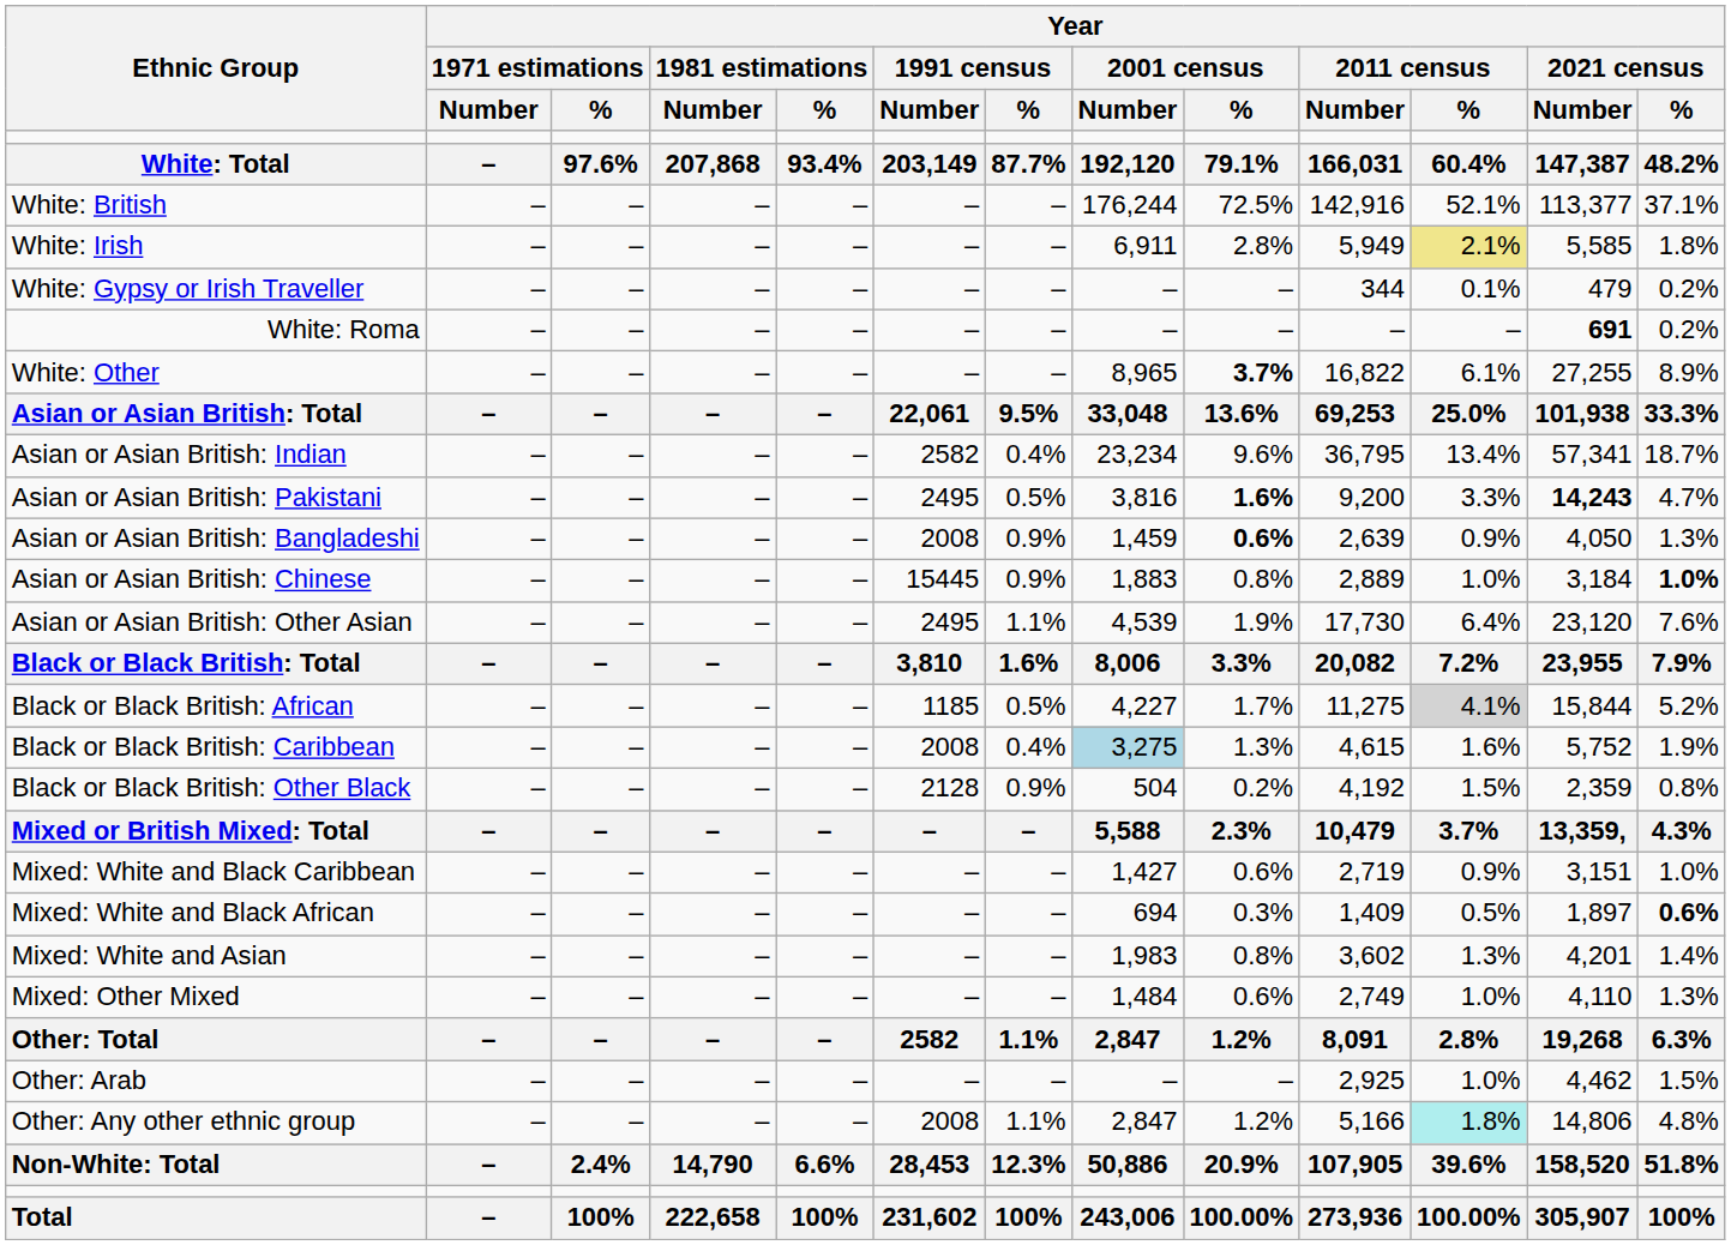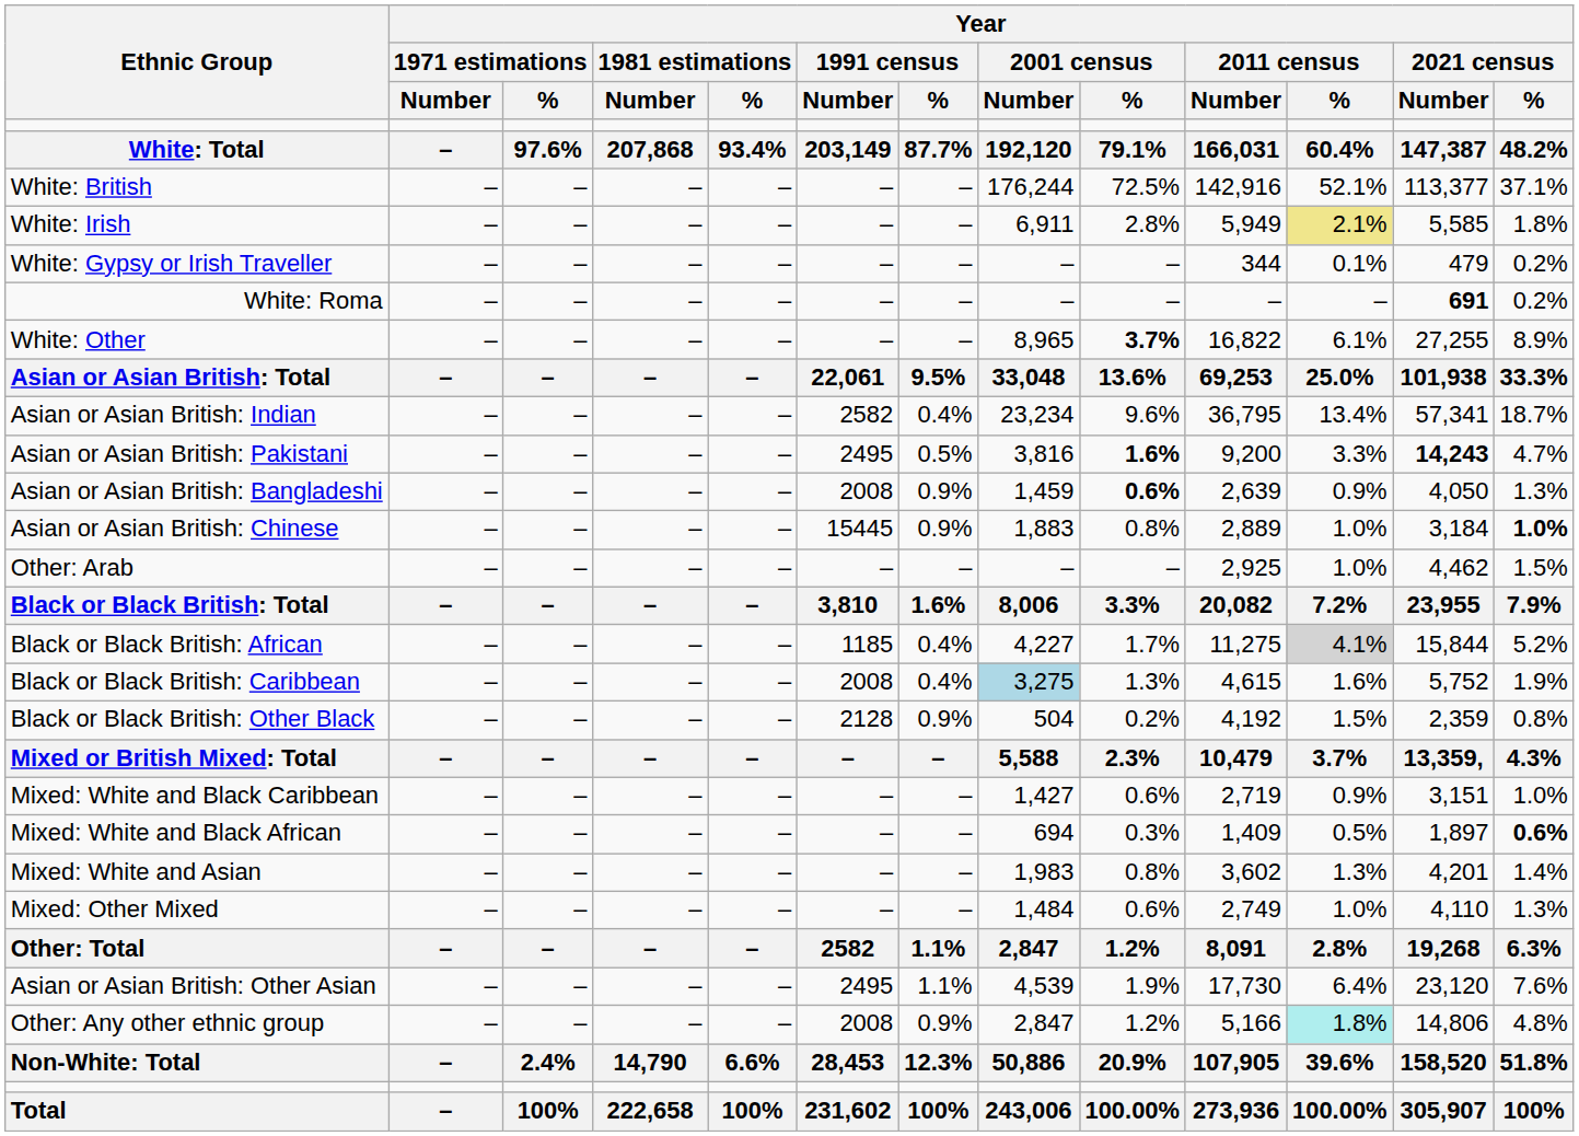rows swapped: Asian or Asian British: Other Asian <-> Other: Arab
Black or Black British: African | Year / 1991 census / %: 0.5% -> 0.4%
Other: Any other ethnic group | Year / 1991 census / %: 1.1% -> 0.9%
